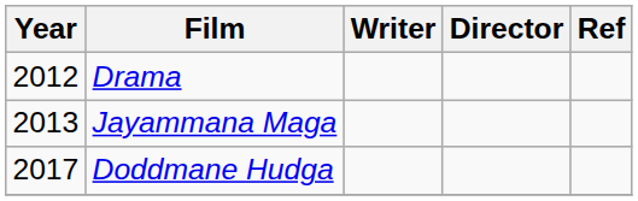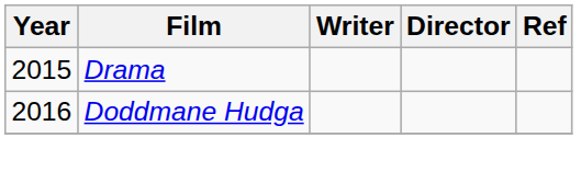Drama | Year: 2012 -> 2015
- row: 2013 | Jayammana Maga
Doddmane Hudga | Year: 2017 -> 2016
